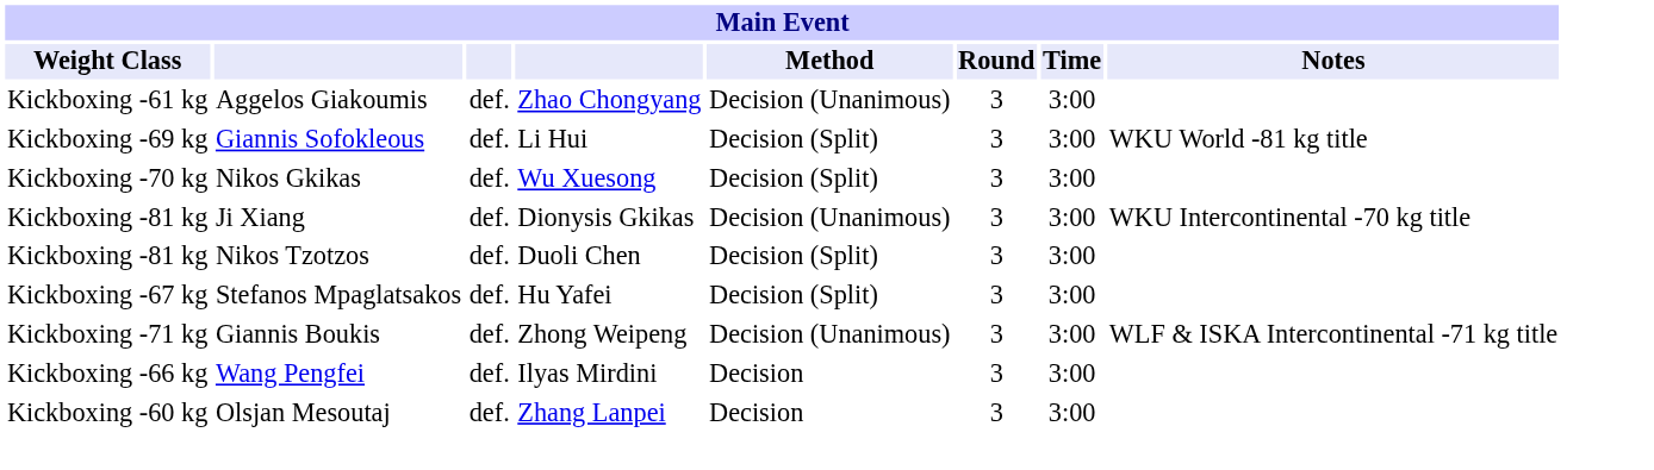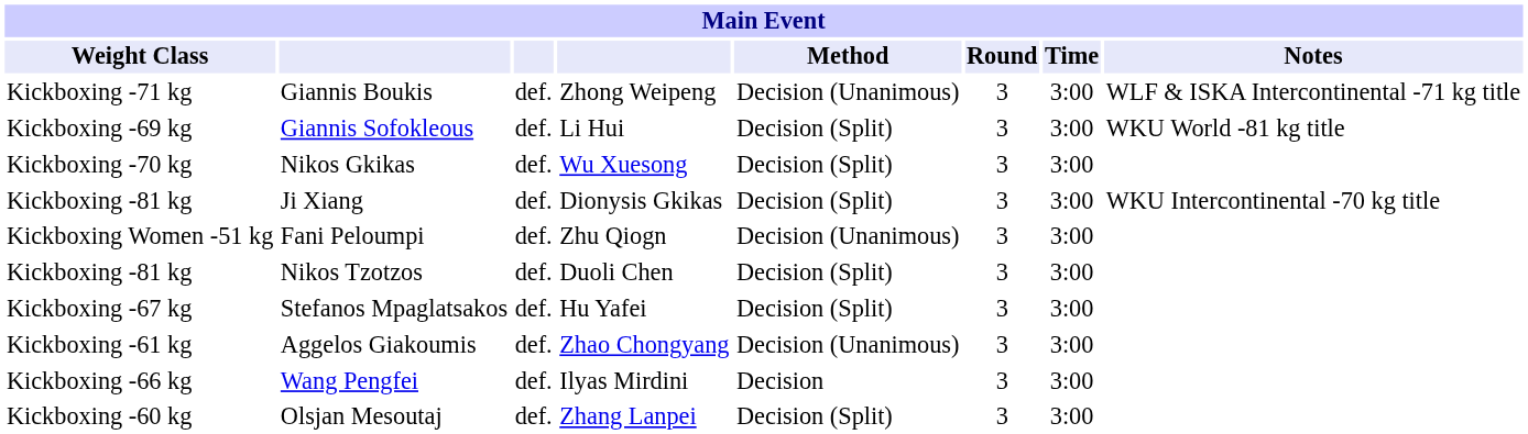rows swapped: Giannis Boukis <-> Aggelos Giakoumis
Ji Xiang | Method: Decision (Unanimous) -> Decision (Split)
+ row: Kickboxing Women -51 kg | Fani Peloumpi | def. | Zhu Qiogn | Decision (Unanimous) | 3 | 3:00
Olsjan Mesoutaj | Method: Decision -> Decision (Split)
